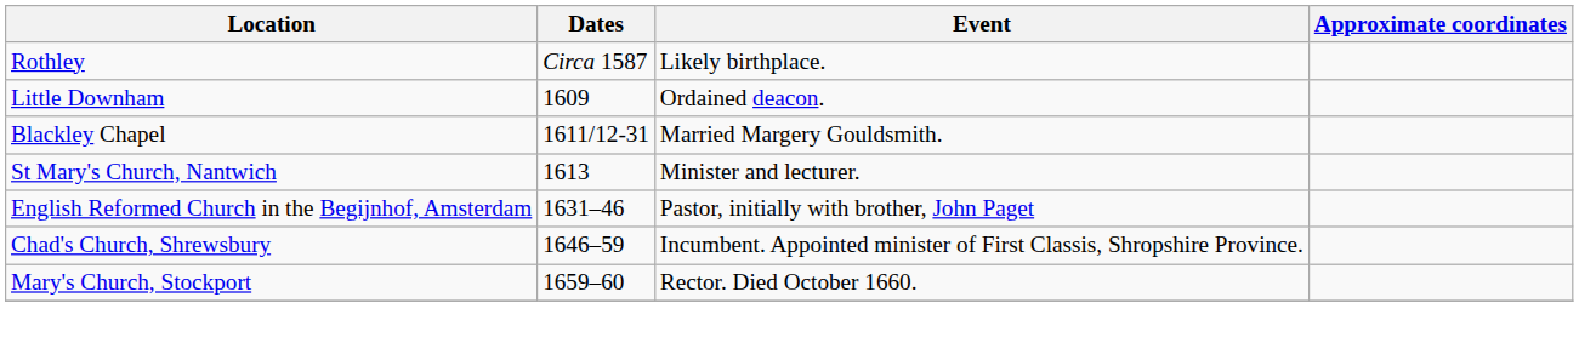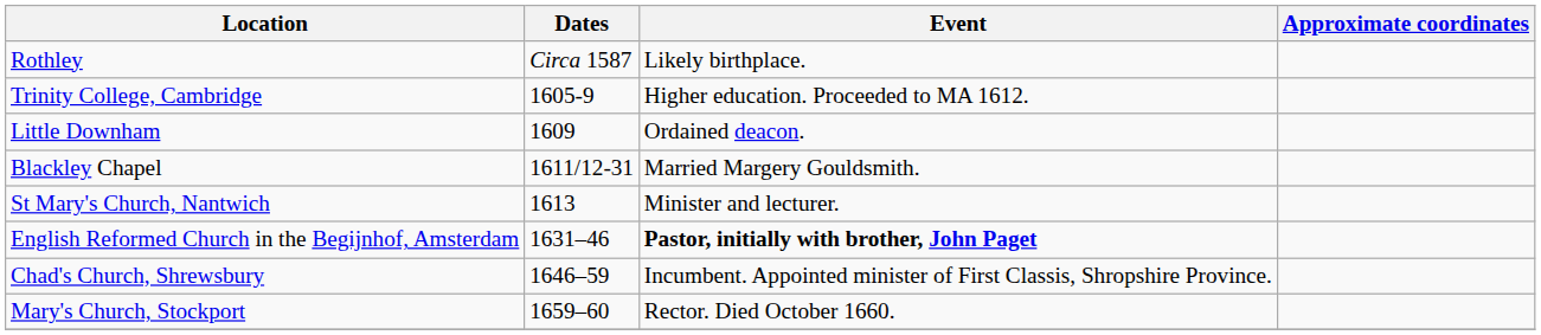+ row: Trinity College, Cambridge | 1605-9 | Higher education. Proceeded to MA 1612.
English Reformed Church in the Begijnhof, Amsterdam | Event: normal -> bold
